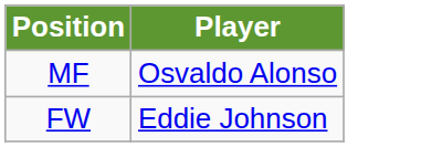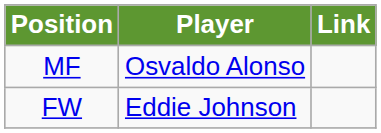+ column: Link
